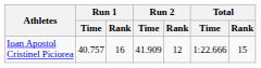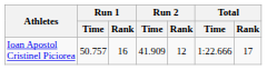Ioan Apostol Cristinel Piciorea | Run 1 / Time: 40.757 -> 50.757
Ioan Apostol Cristinel Piciorea | Total / Rank: 15 -> 17
